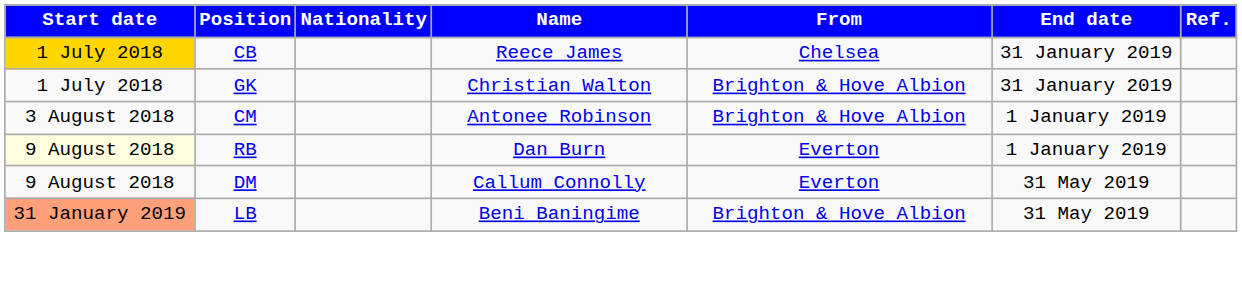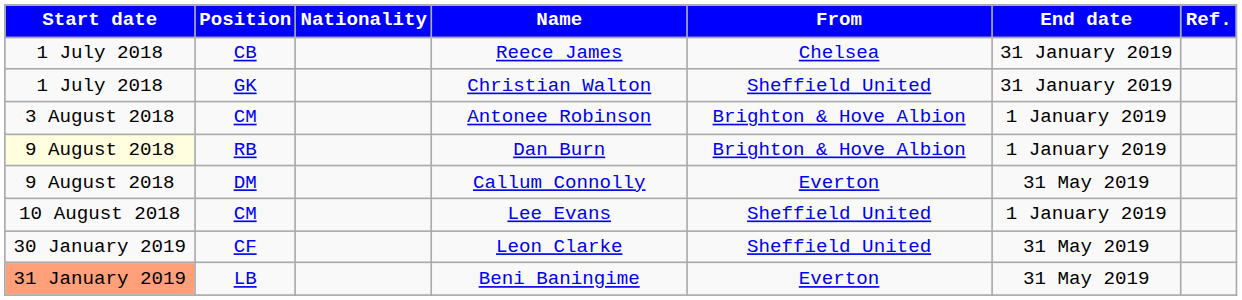Reece James | Start date: gold background -> no background
Christian Walton | From: Brighton & Hove Albion -> Sheffield United
Dan Burn | From: Everton -> Brighton & Hove Albion
+ row: 10 August 2018 | CM | Lee Evans | Sheffield United | 1 January 2019
+ row: 30 January 2019 | CF | Leon Clarke | Sheffield United | 31 May 2019
Beni Baningime | From: Brighton & Hove Albion -> Everton
